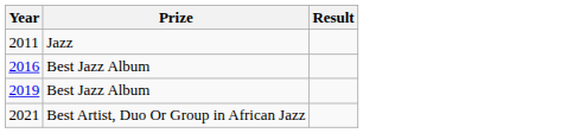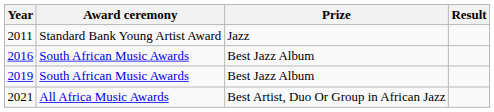+ column: Award ceremony | Standard Bank Young Artist Award | South African Music Awards | South African Music Awards | All Africa Music Awards
